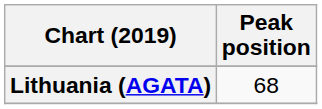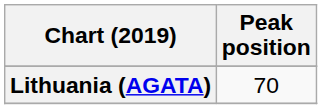Lithuania (AGATA) | Peak position: 68 -> 70
